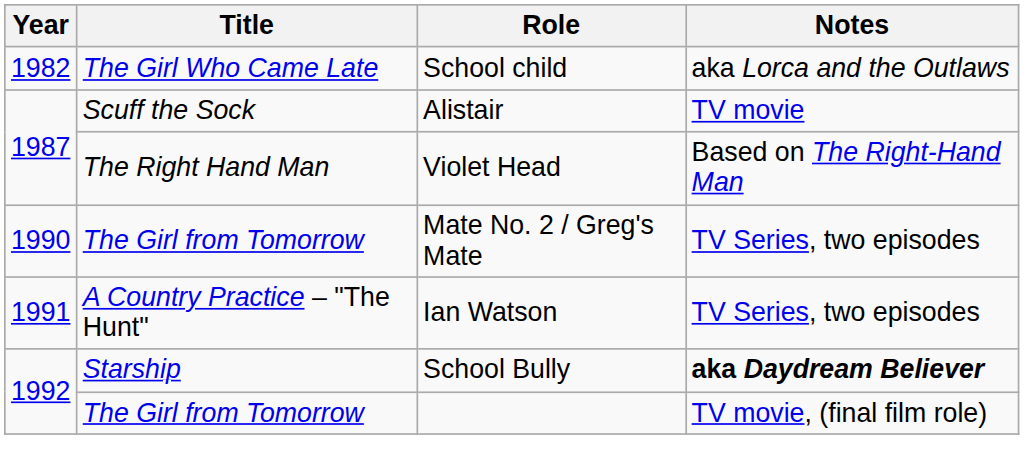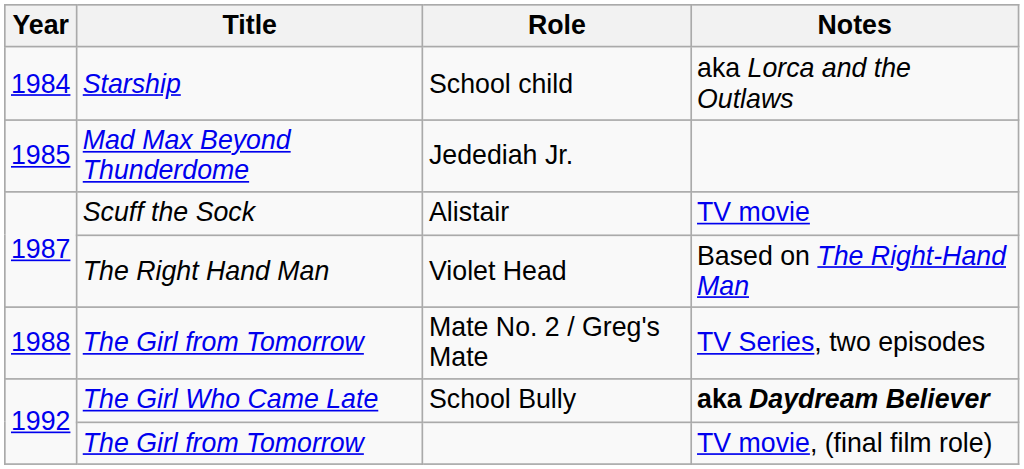School child | Year: 1982 -> 1984
School child | Title: The Girl Who Came Late -> Starship
+ row: 1985 | Mad Max Beyond Thunderdome | Jedediah Jr.
Mate No. 2 / Greg's Mate | Year: 1990 -> 1988
- row: 1991 | A Country Practice – "The Hunt" | Ian Watson | TV Series, two episodes
School Bully | Title: Starship -> The Girl Who Came Late
